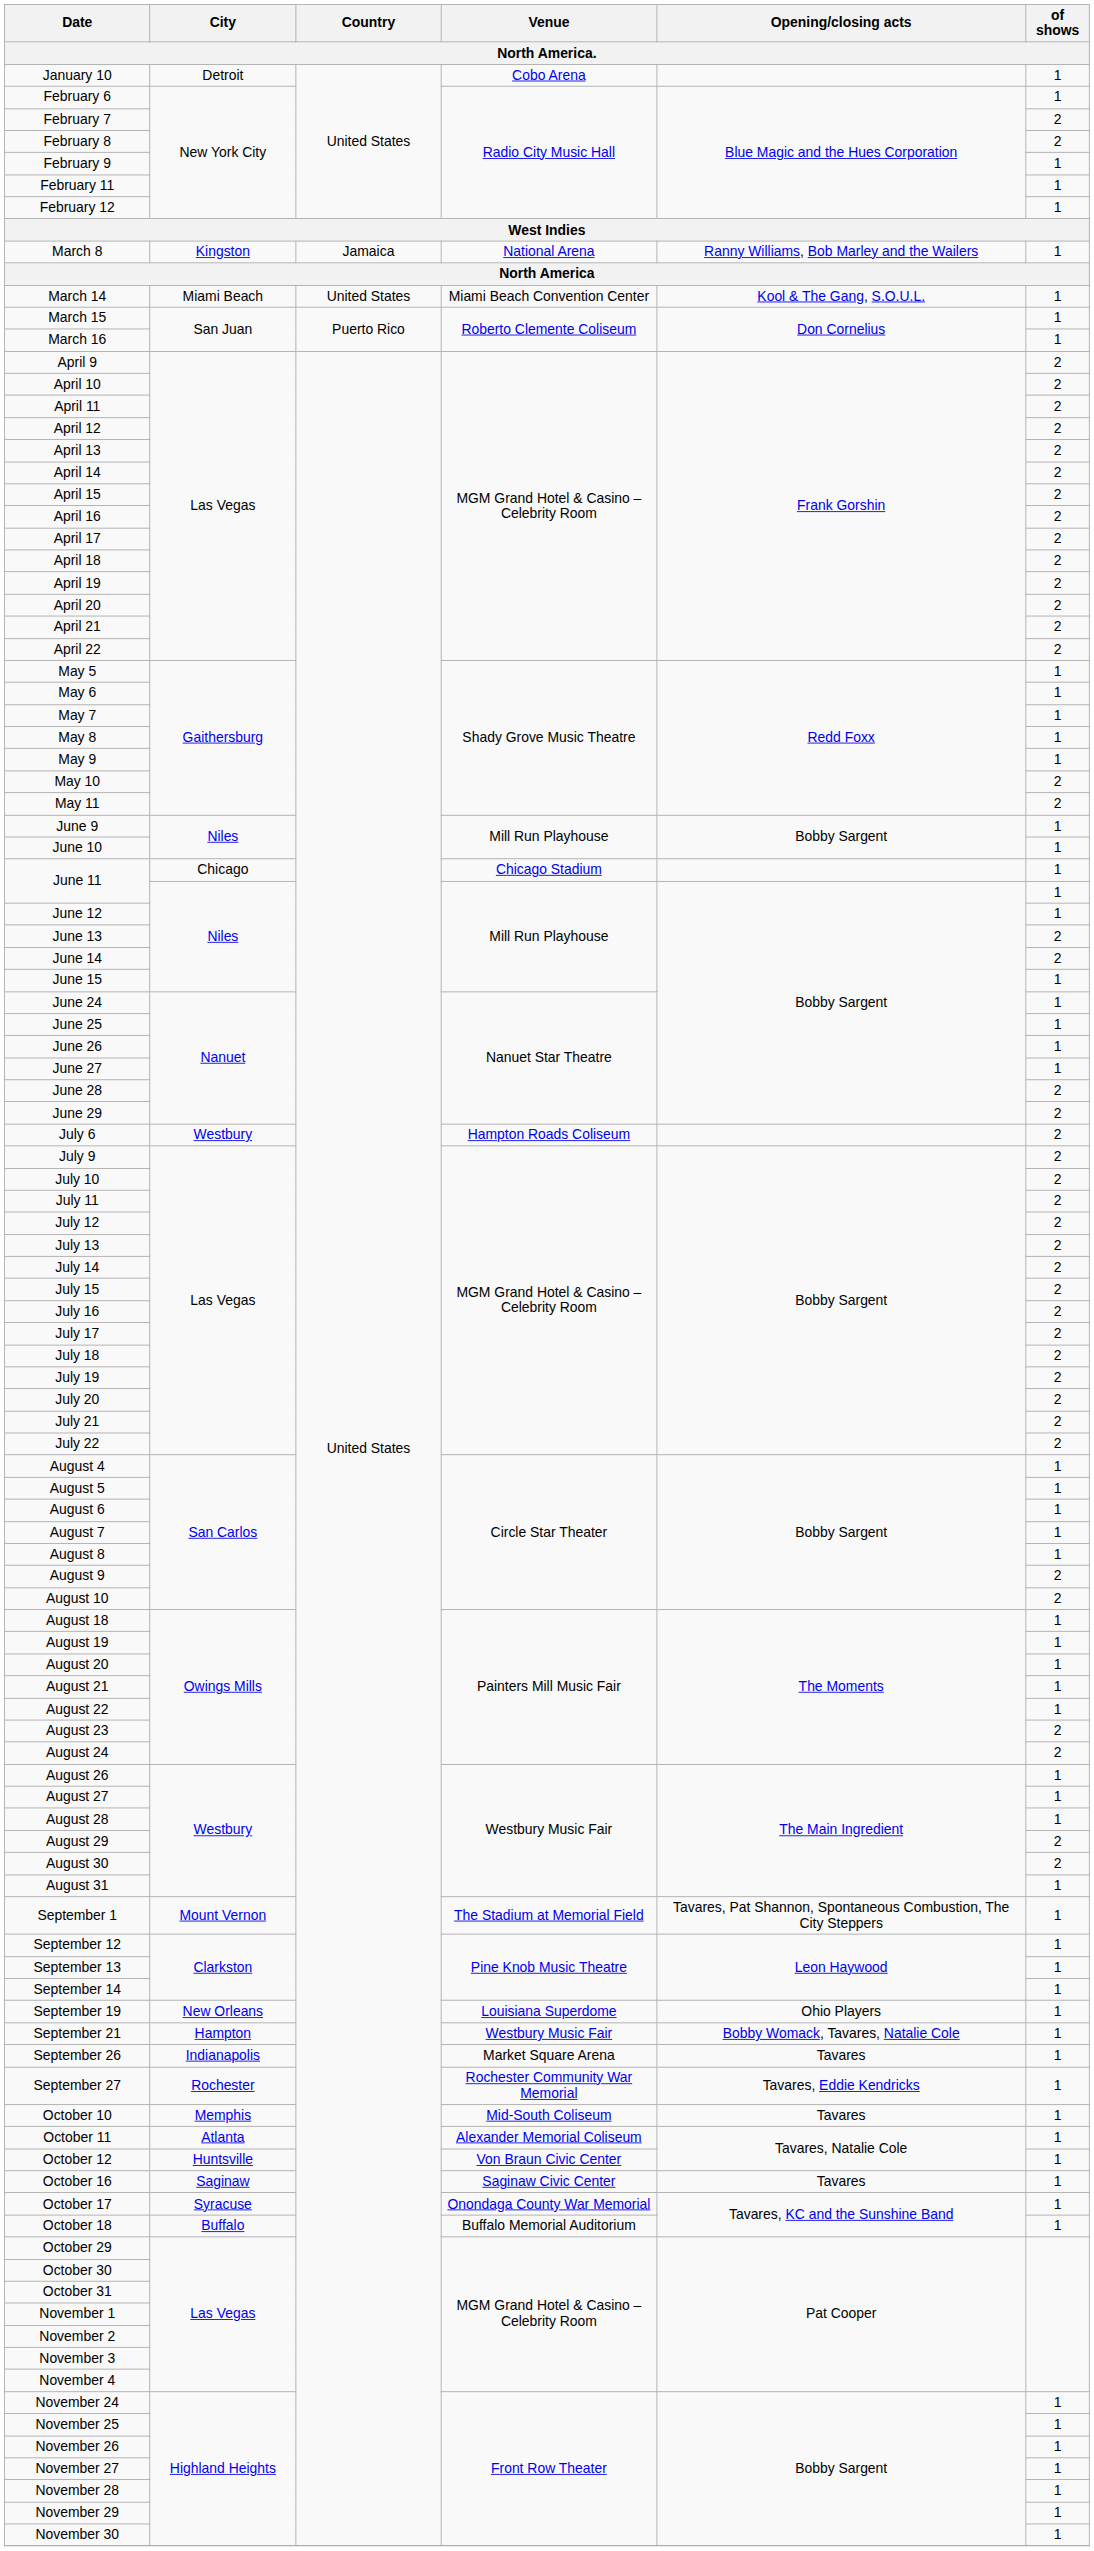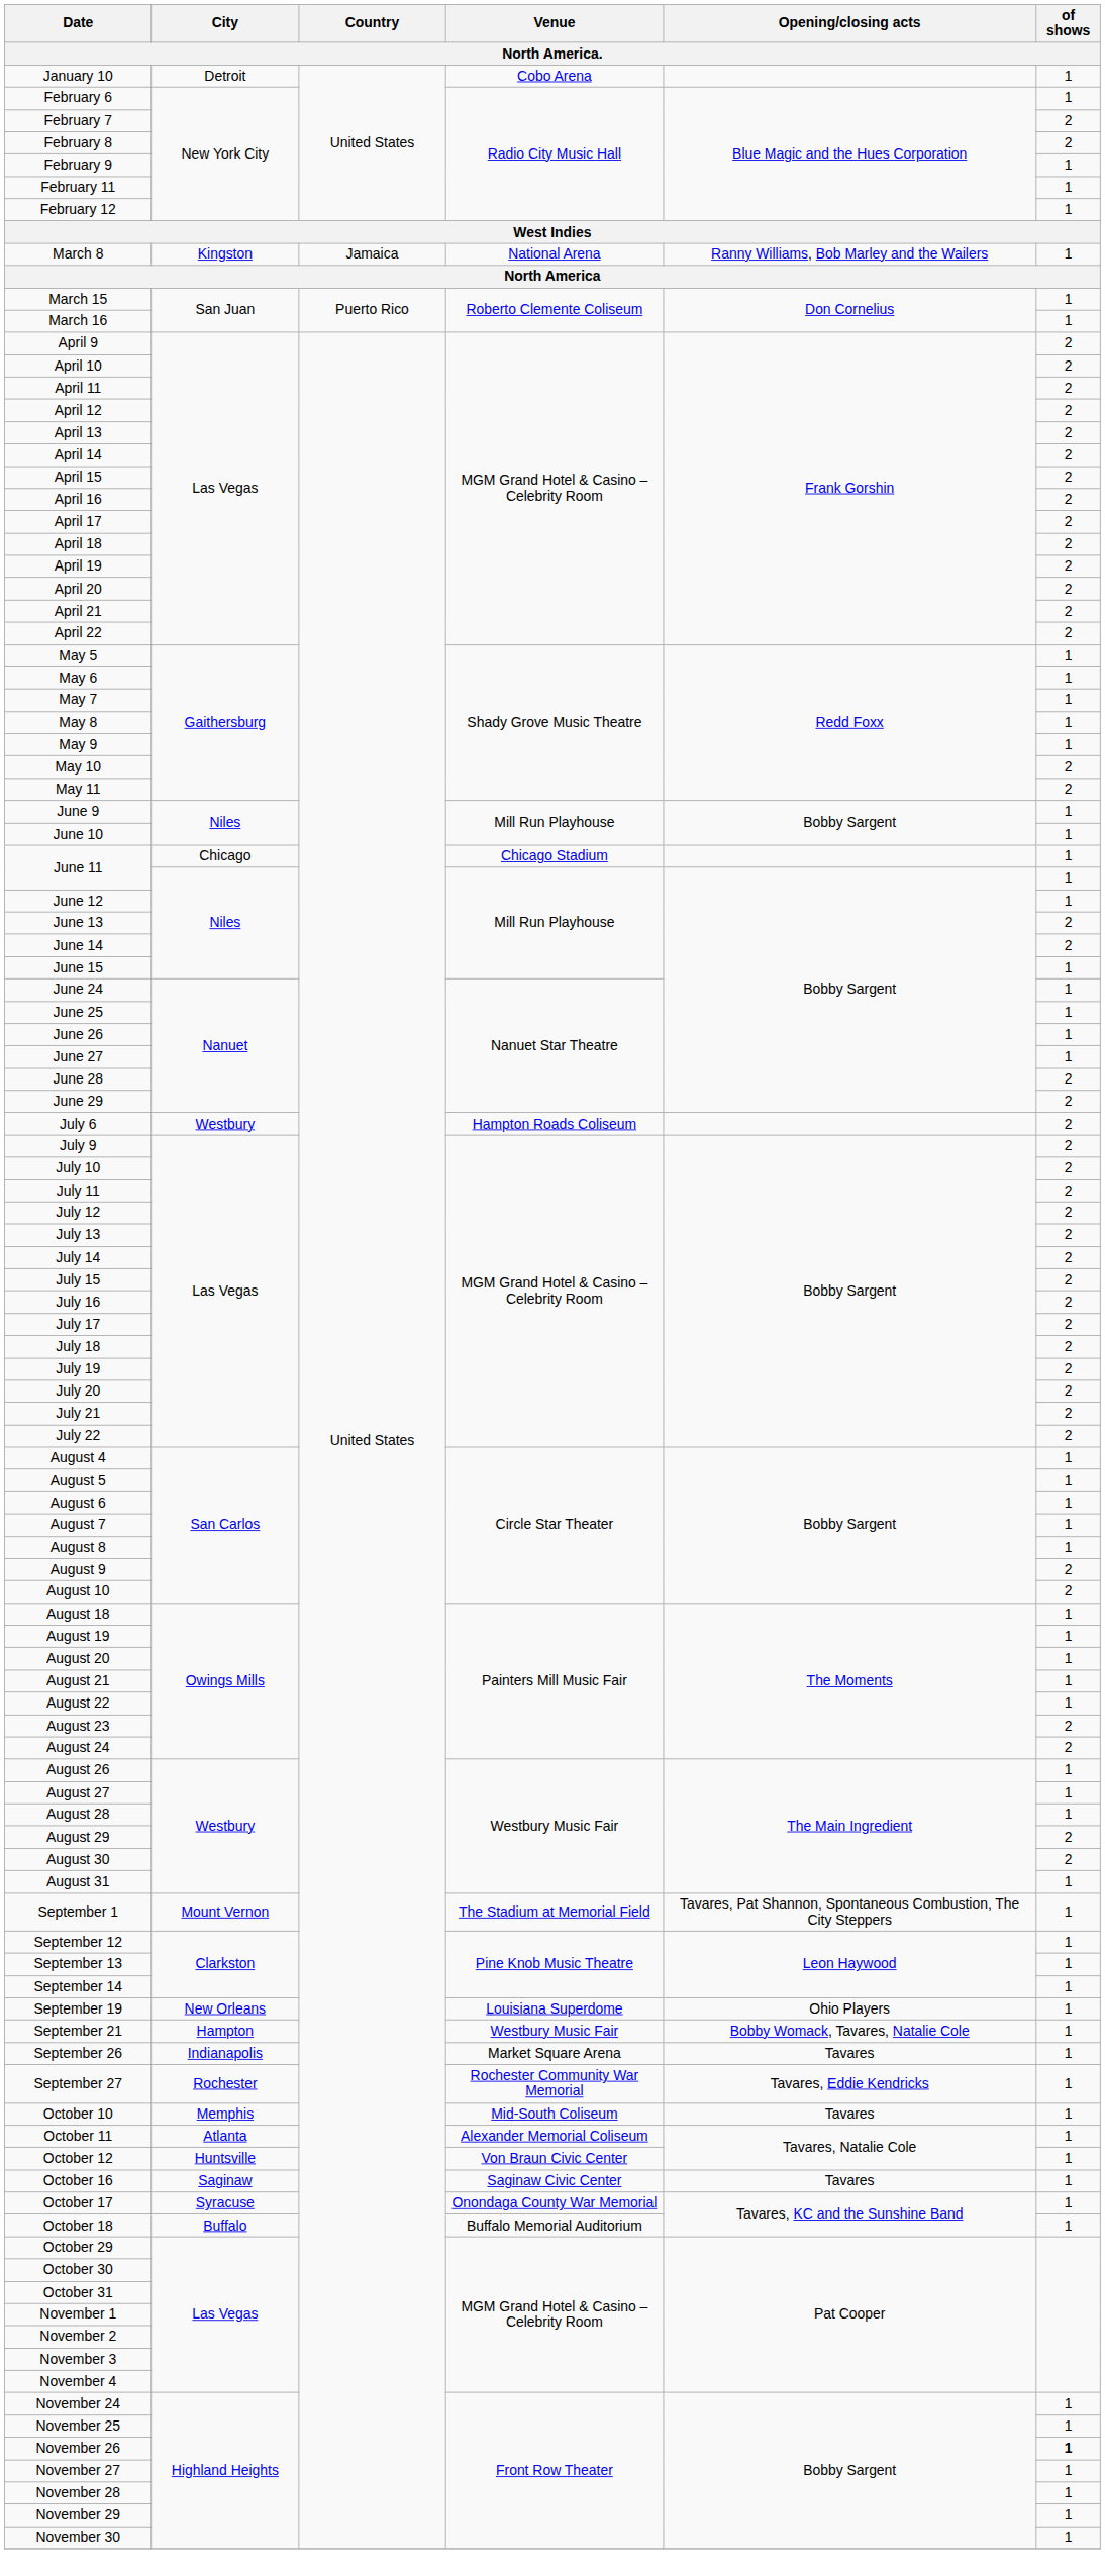- row: March 14 | Miami Beach | United States | Miami Beach Convention Center | Kool & The Gang, S.O.U.L. | 1
November 26 | of shows: normal -> bold
